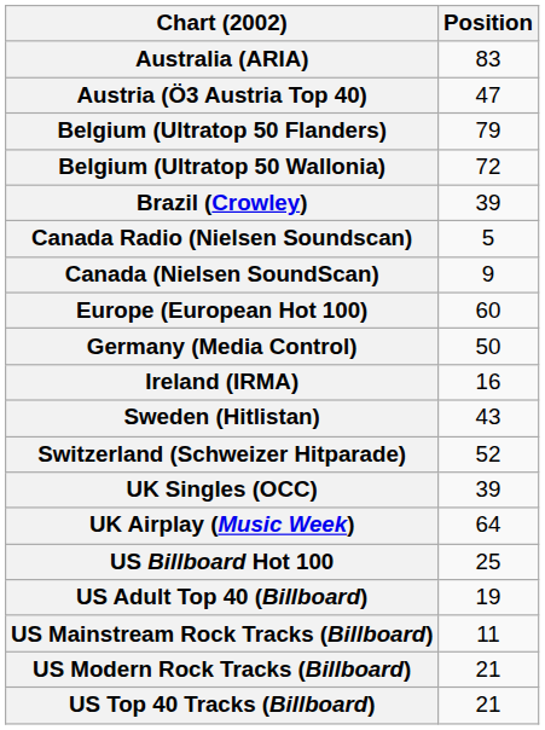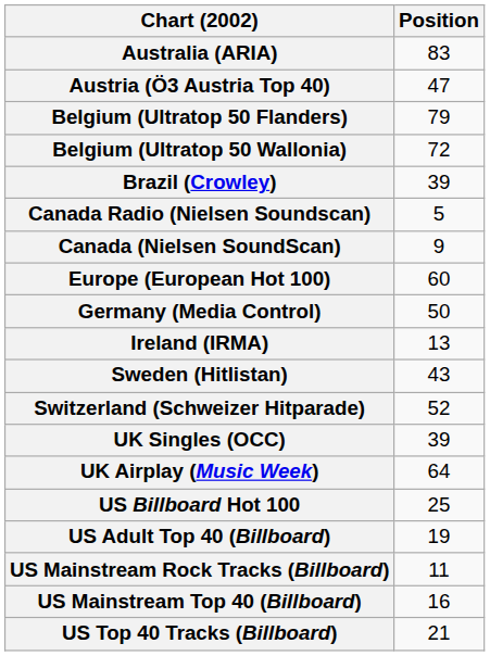Ireland (IRMA) | Position: 16 -> 13
+ row: US Mainstream Top 40 (Billboard) | 16
- row: US Modern Rock Tracks (Billboard) | 21
